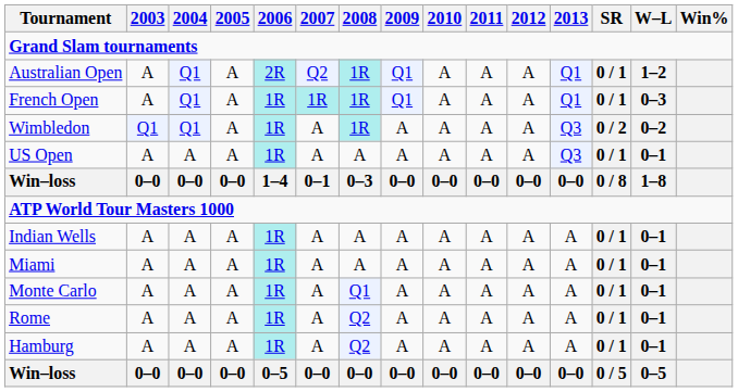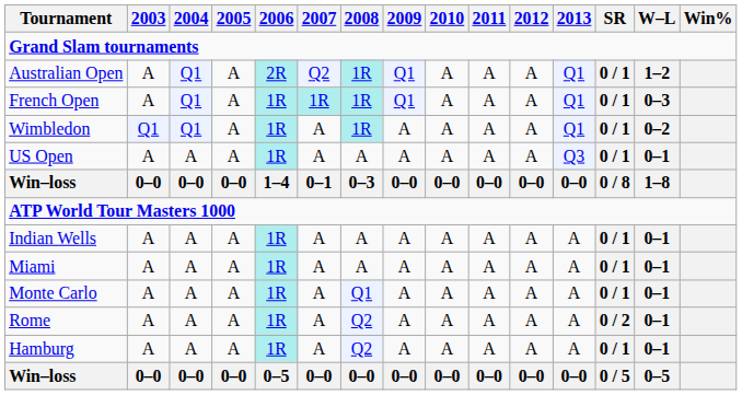Wimbledon | 2013: Q3 -> Q1
Wimbledon | SR: 0 / 2 -> 0 / 1
Rome | SR: 0 / 1 -> 0 / 2
